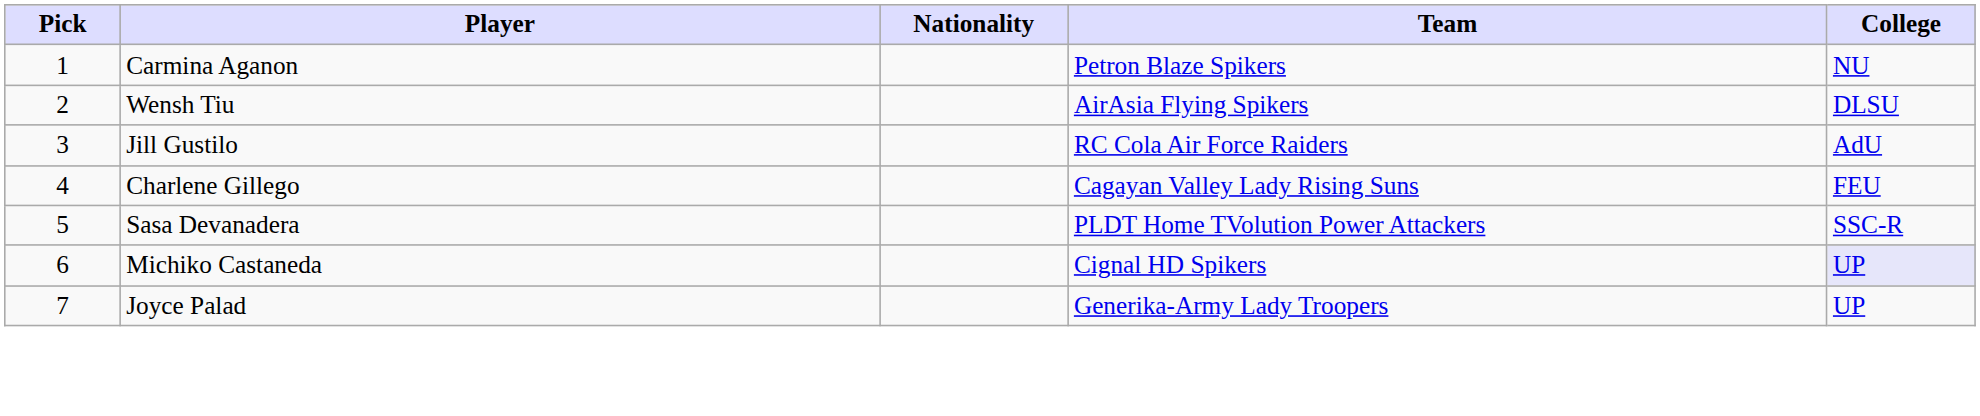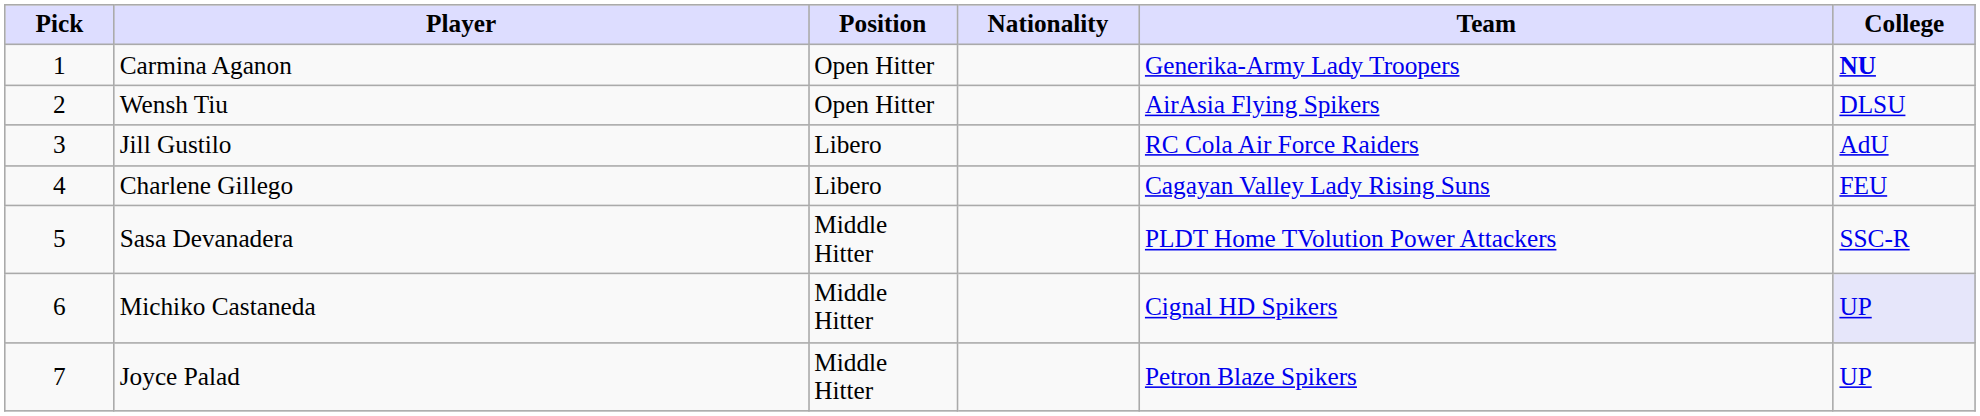+ column: Position | Open Hitter | Open Hitter | Libero | Libero | Middle Hitter | Middle Hitter | Middle Hitter
Carmina Aganon | Team: Petron Blaze Spikers -> Generika-Army Lady Troopers
Carmina Aganon | College: normal -> bold
Joyce Palad | Team: Generika-Army Lady Troopers -> Petron Blaze Spikers
